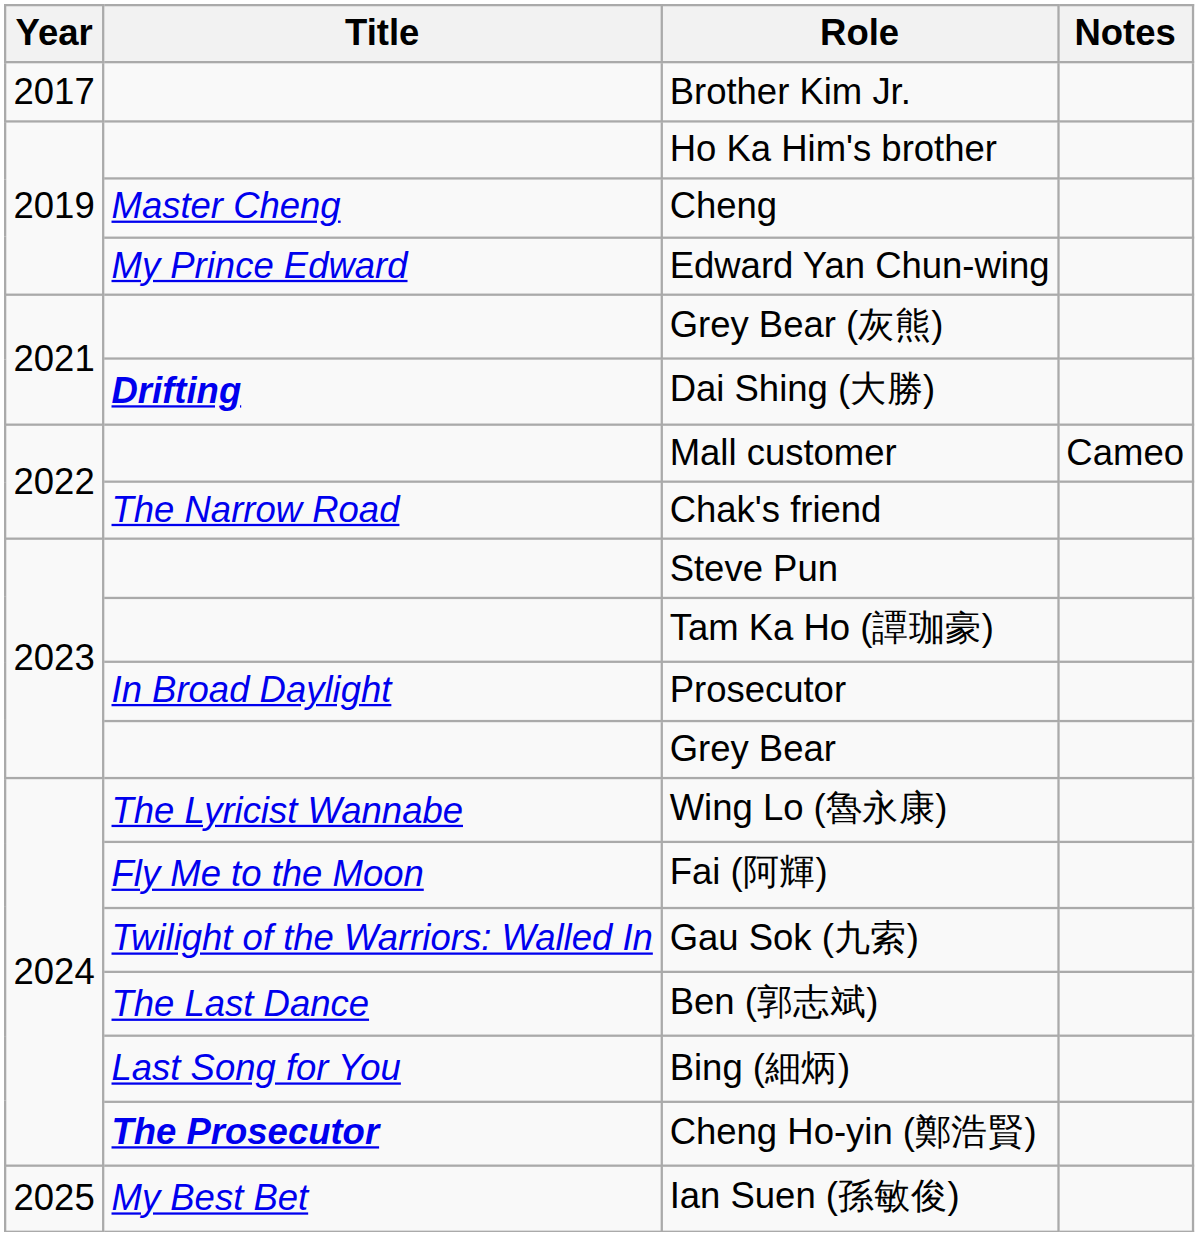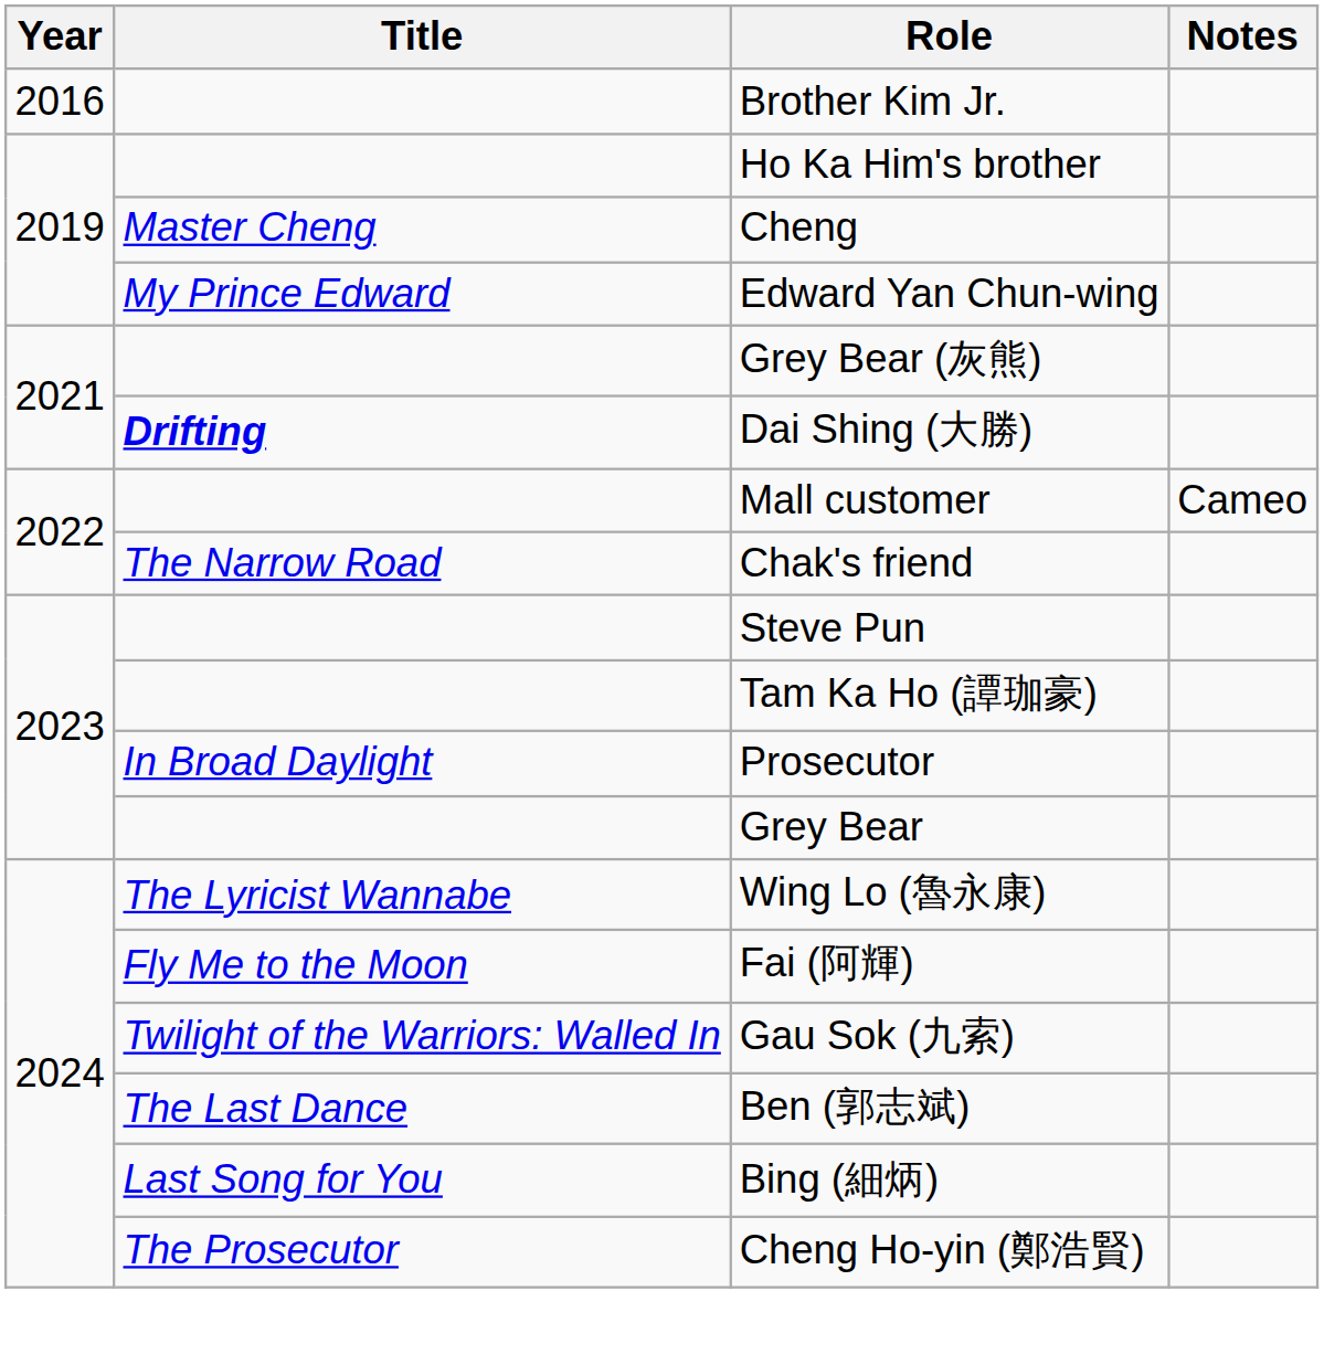Brother Kim Jr. | Year: 2017 -> 2016
Cheng Ho-yin (鄭浩賢) | Title: bold -> normal
- row: 2025 | My Best Bet | Ian Suen (孫敏俊)
